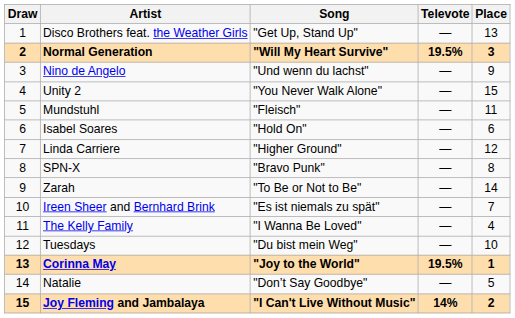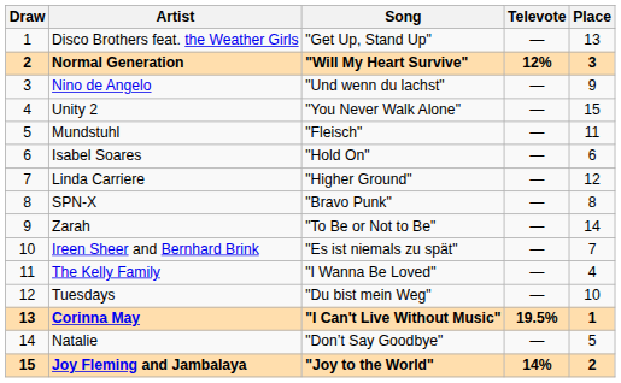Normal Generation | Televote: 19.5% -> 12%
Corinna May | Song: "Joy to the World" -> "I Can't Live Without Music"
Joy Fleming and Jambalaya | Song: "I Can't Live Without Music" -> "Joy to the World"
